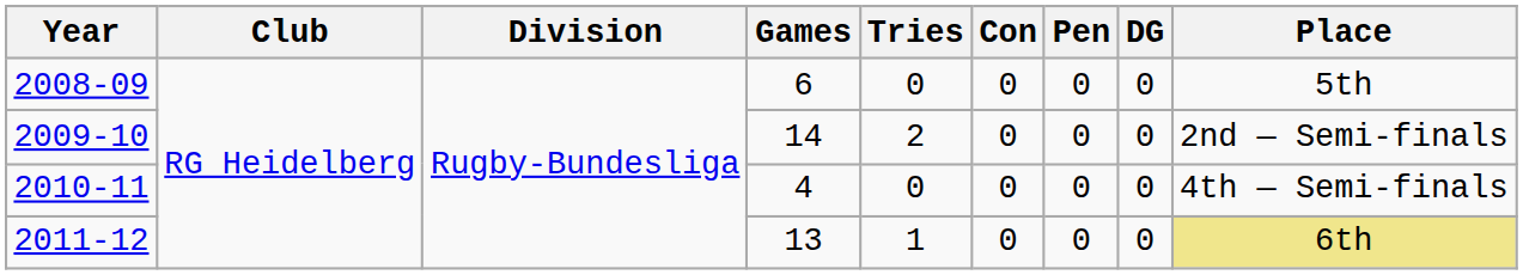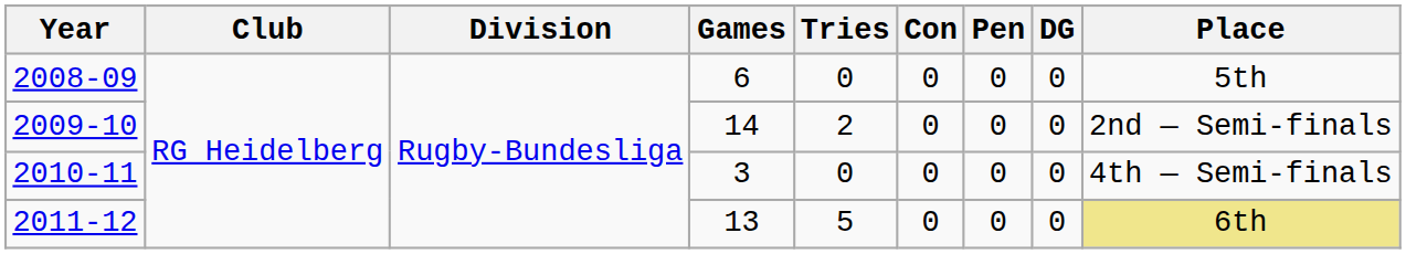2010-11 | Games: 4 -> 3
2011-12 | Tries: 1 -> 5
